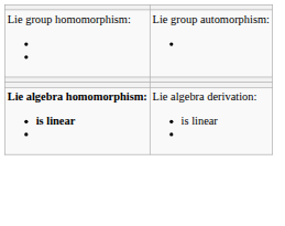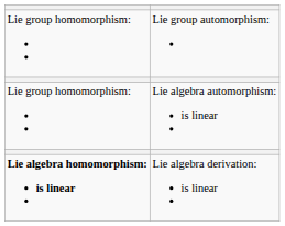+ row: Lie group homomorphism: | Lie algebra automorphism: is linear
